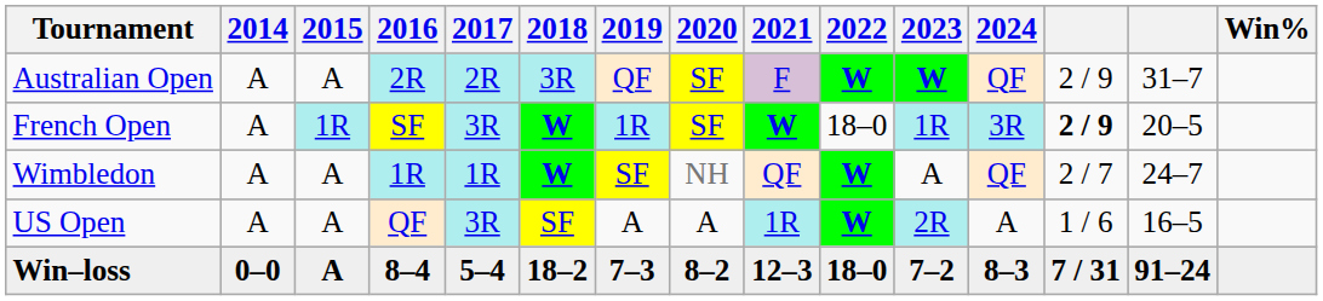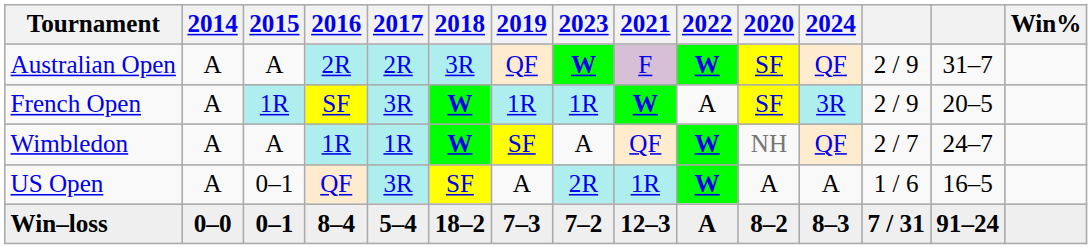columns swapped: 2020 <-> 2023
French Open | 2022: 18–0 -> A
French Open | column 13: bold -> normal
US Open | 2015: A -> 0–1
Win–loss | 2015: A -> 0–1
Win–loss | 2022: 18–0 -> A
